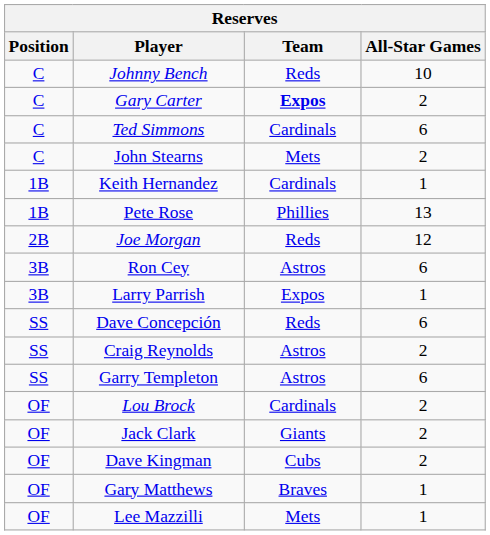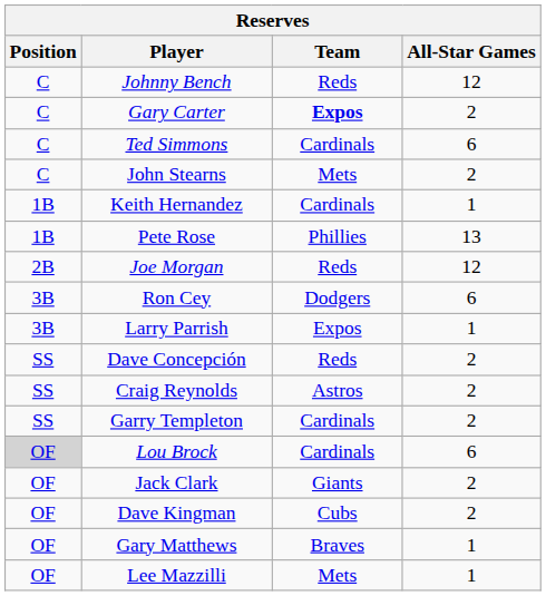Johnny Bench | All-Star Games: 10 -> 12
Ron Cey | Team: Astros -> Dodgers
Dave Concepción | All-Star Games: 6 -> 2
Garry Templeton | Team: Astros -> Cardinals
Garry Templeton | All-Star Games: 6 -> 2
Lou Brock | Position: no background -> lightgrey background
Lou Brock | All-Star Games: 2 -> 6
